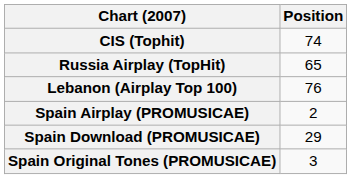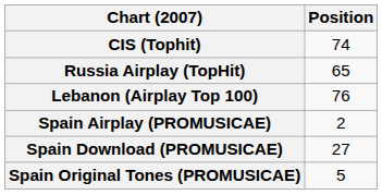Spain Download (PROMUSICAE) | Position: 29 -> 27
Spain Original Tones (PROMUSICAE) | Position: 3 -> 5
